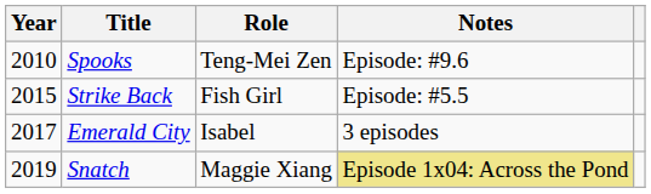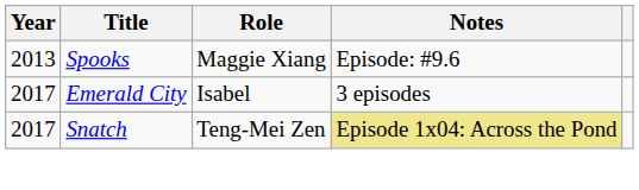Spooks | Year: 2010 -> 2013
Spooks | Role: Teng-Mei Zen -> Maggie Xiang
- row: 2015 | Strike Back | Fish Girl | Episode: #5.5
Snatch | Year: 2019 -> 2017
Snatch | Role: Maggie Xiang -> Teng-Mei Zen
